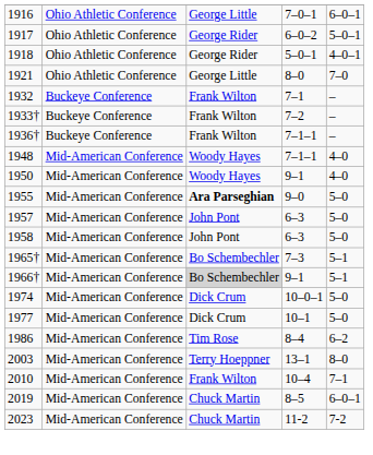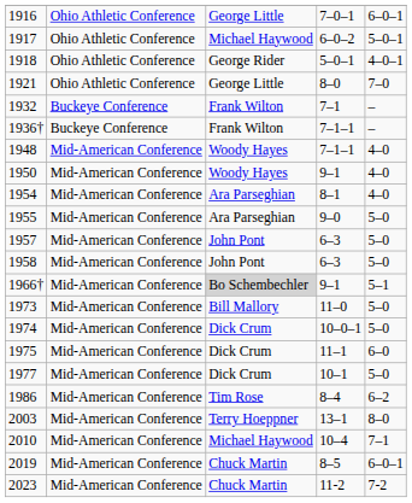1917 | column 3: George Rider -> Michael Haywood
- row: 1933† | Buckeye Conference | Frank Wilton | 7–2 | –
+ row: 1954 | Mid-American Conference | Ara Parseghian | 8–1 | 4–0
1955 | column 3: bold -> normal
- row: 1965† | Mid-American Conference | Bo Schembechler | 7–3 | 5–1
+ row: 1973 | Mid-American Conference | Bill Mallory | 11–0 | 5–0
+ row: 1975 | Mid-American Conference | Dick Crum | 11–1 | 6–0
2010 | column 3: Frank Wilton -> Michael Haywood
